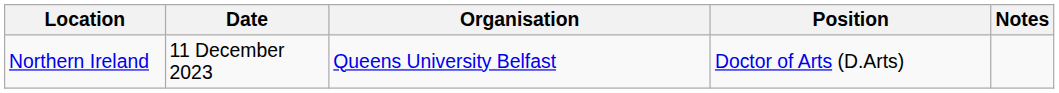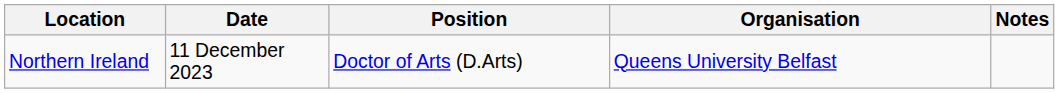columns swapped: Organisation <-> Position
